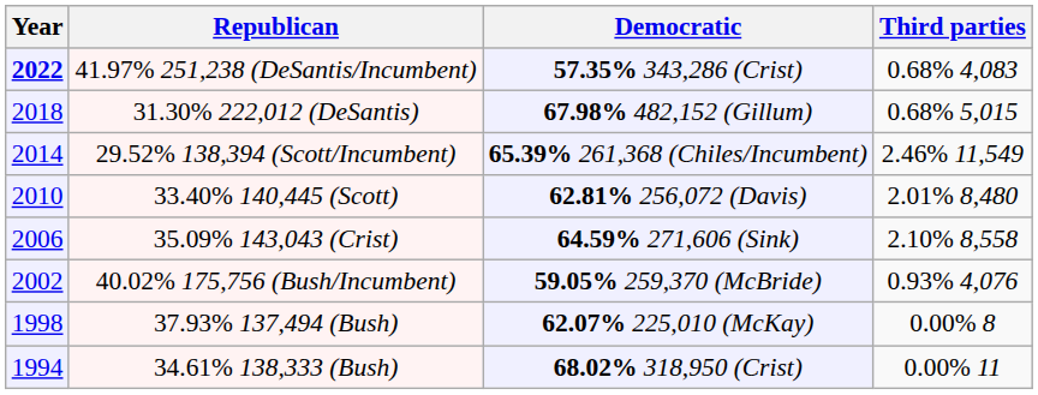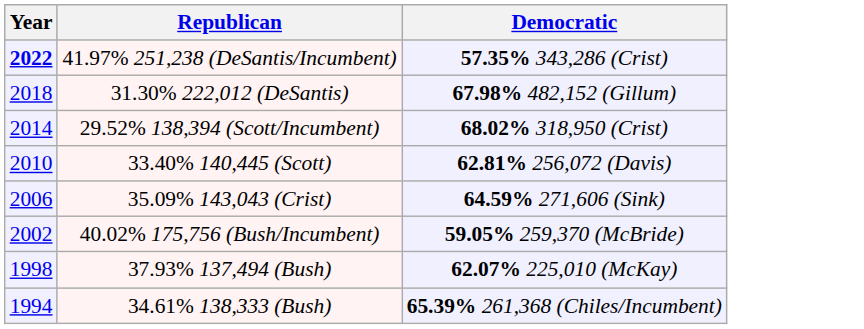- column: Third parties | 0.68% 4,083 | 0.68% 5,015 | 2.46% 11,549 | 2.01% 8,480 | 2.10% 8,558 | 0.93% 4,076 | 0.00% 8 | 0.00% 11
29.52% 138,394 (Scott/Incumbent) | Democratic: 65.39% 261,368 (Chiles/Incumbent) -> 68.02% 318,950 (Crist)
34.61% 138,333 (Bush) | Democratic: 68.02% 318,950 (Crist) -> 65.39% 261,368 (Chiles/Incumbent)
